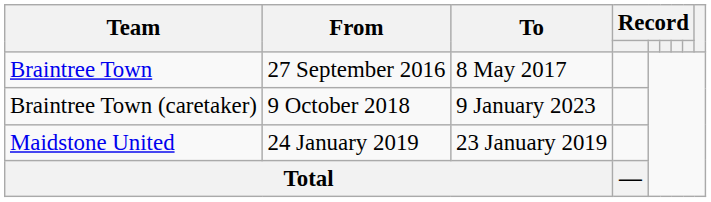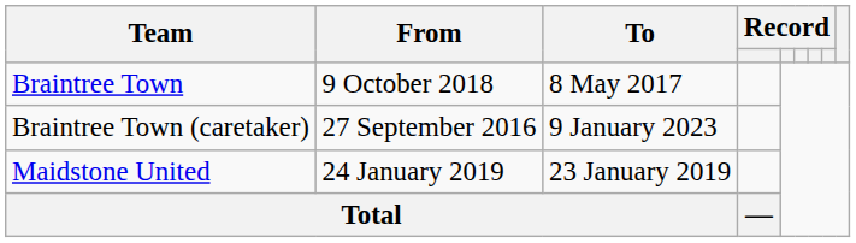Braintree Town | From: 27 September 2016 -> 9 October 2018
Braintree Town (caretaker) | From: 9 October 2018 -> 27 September 2016
